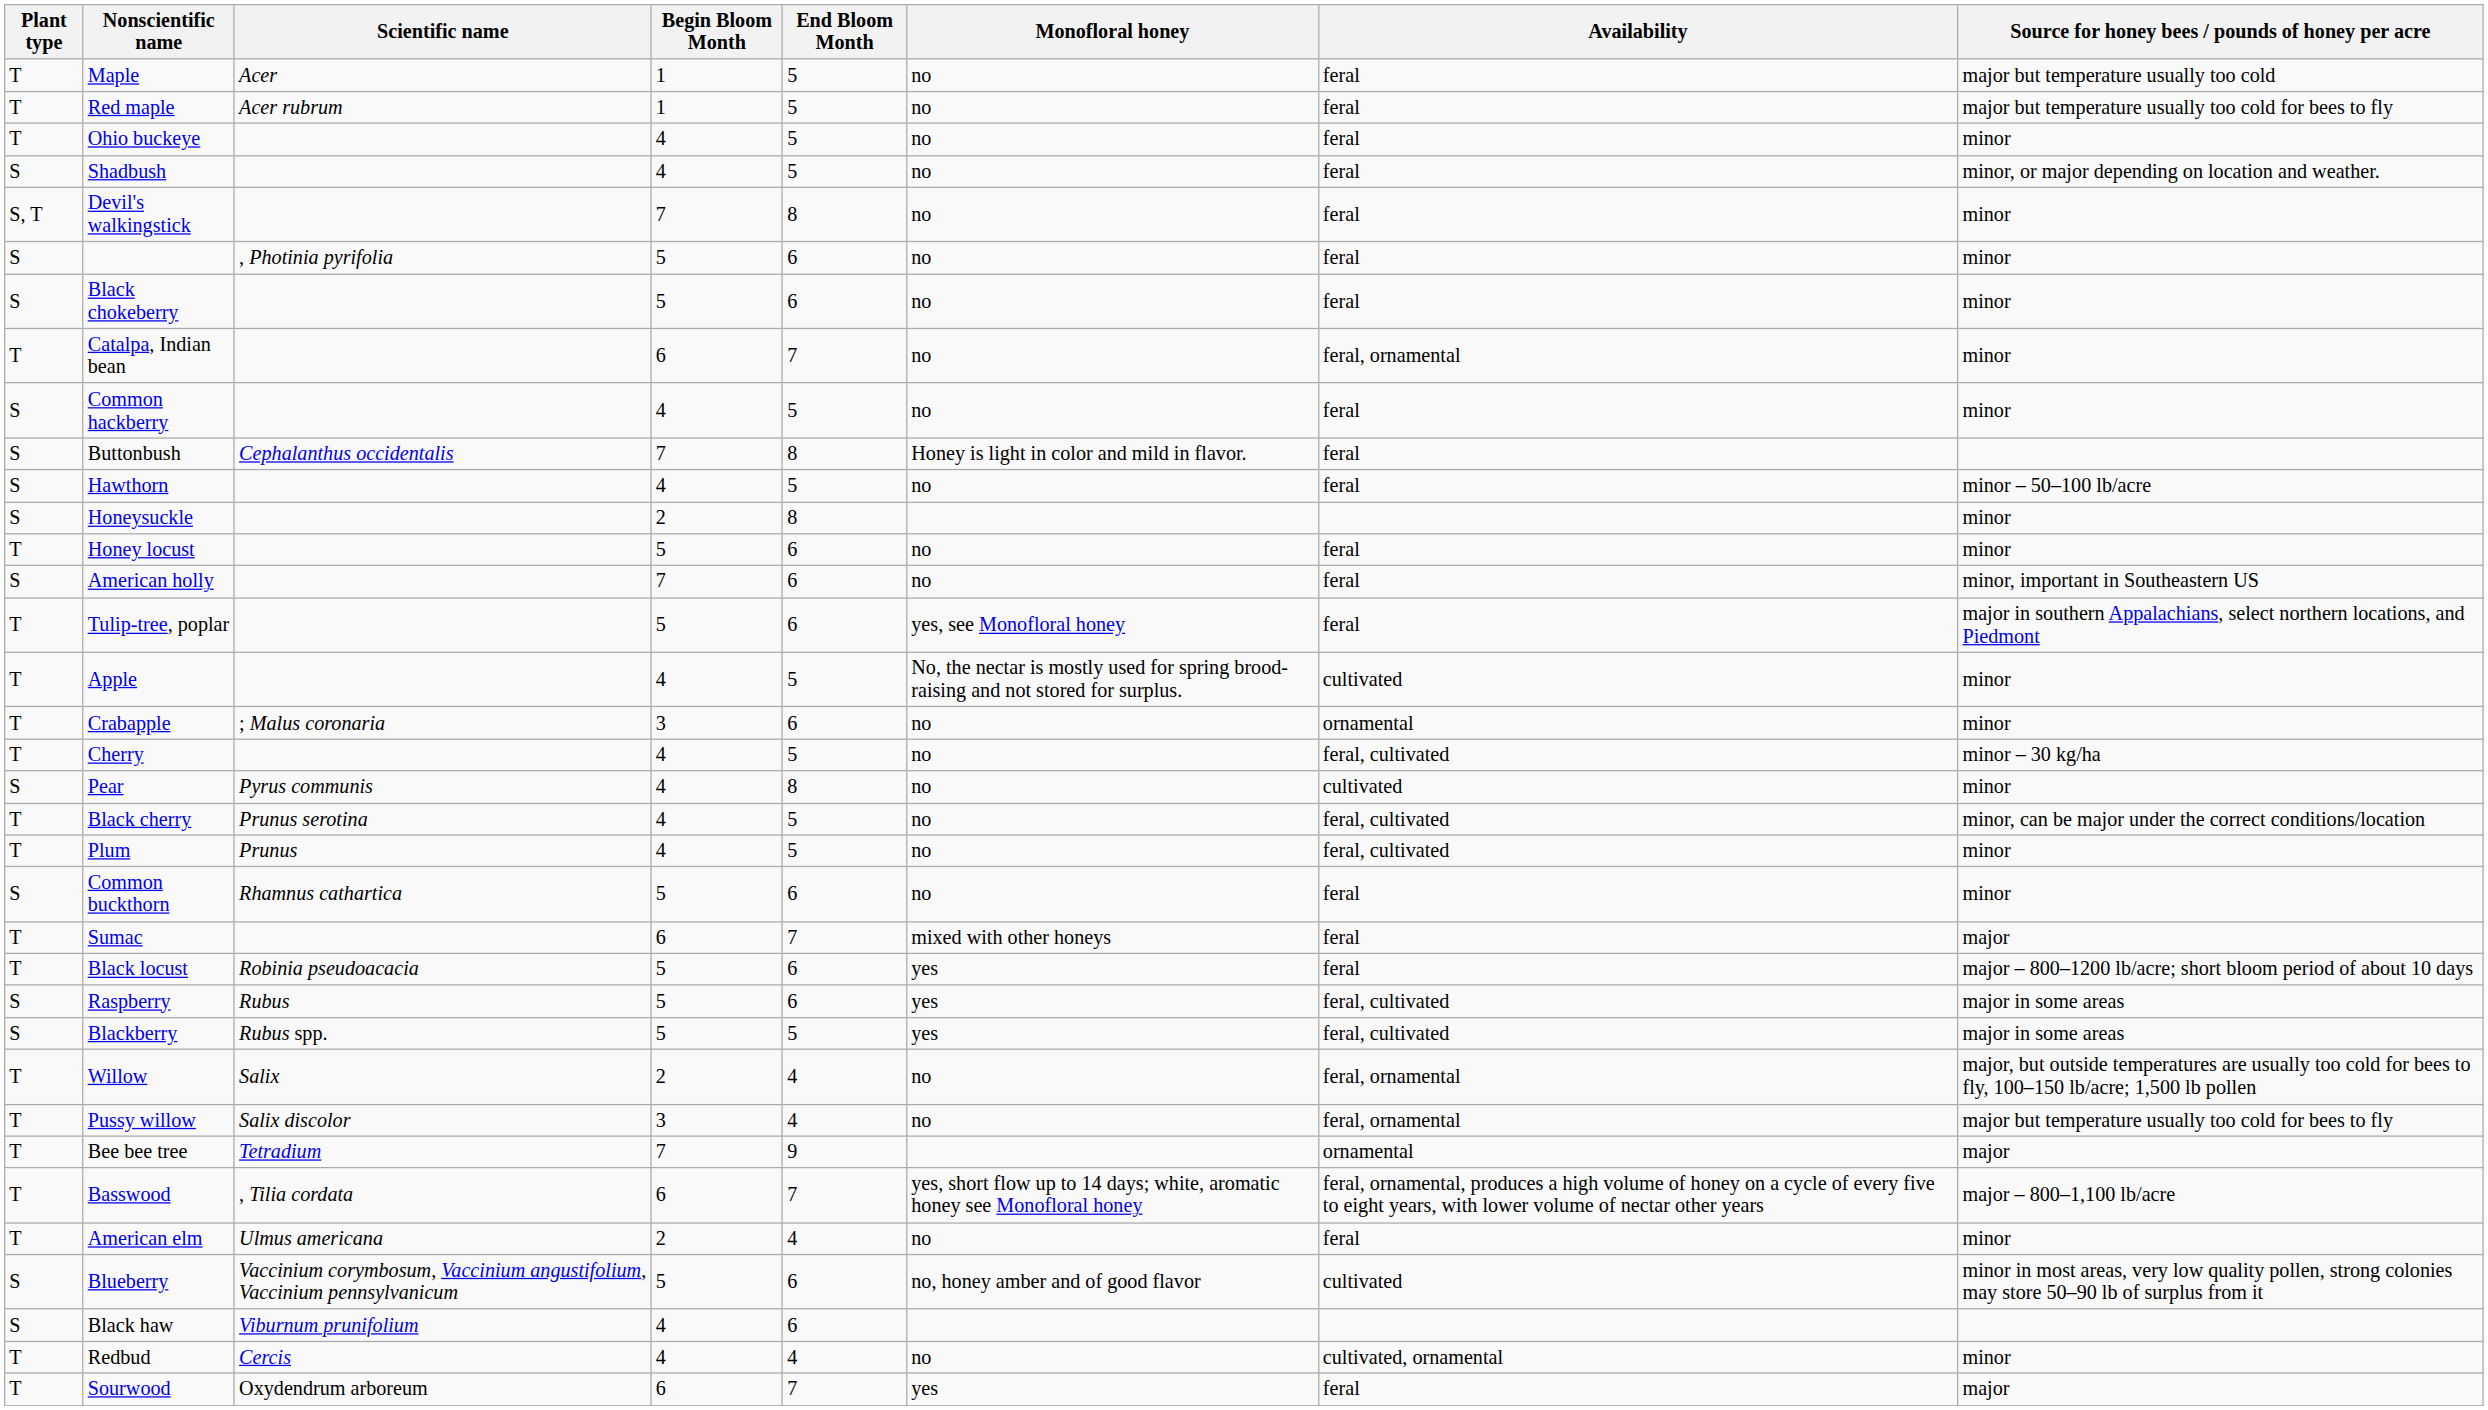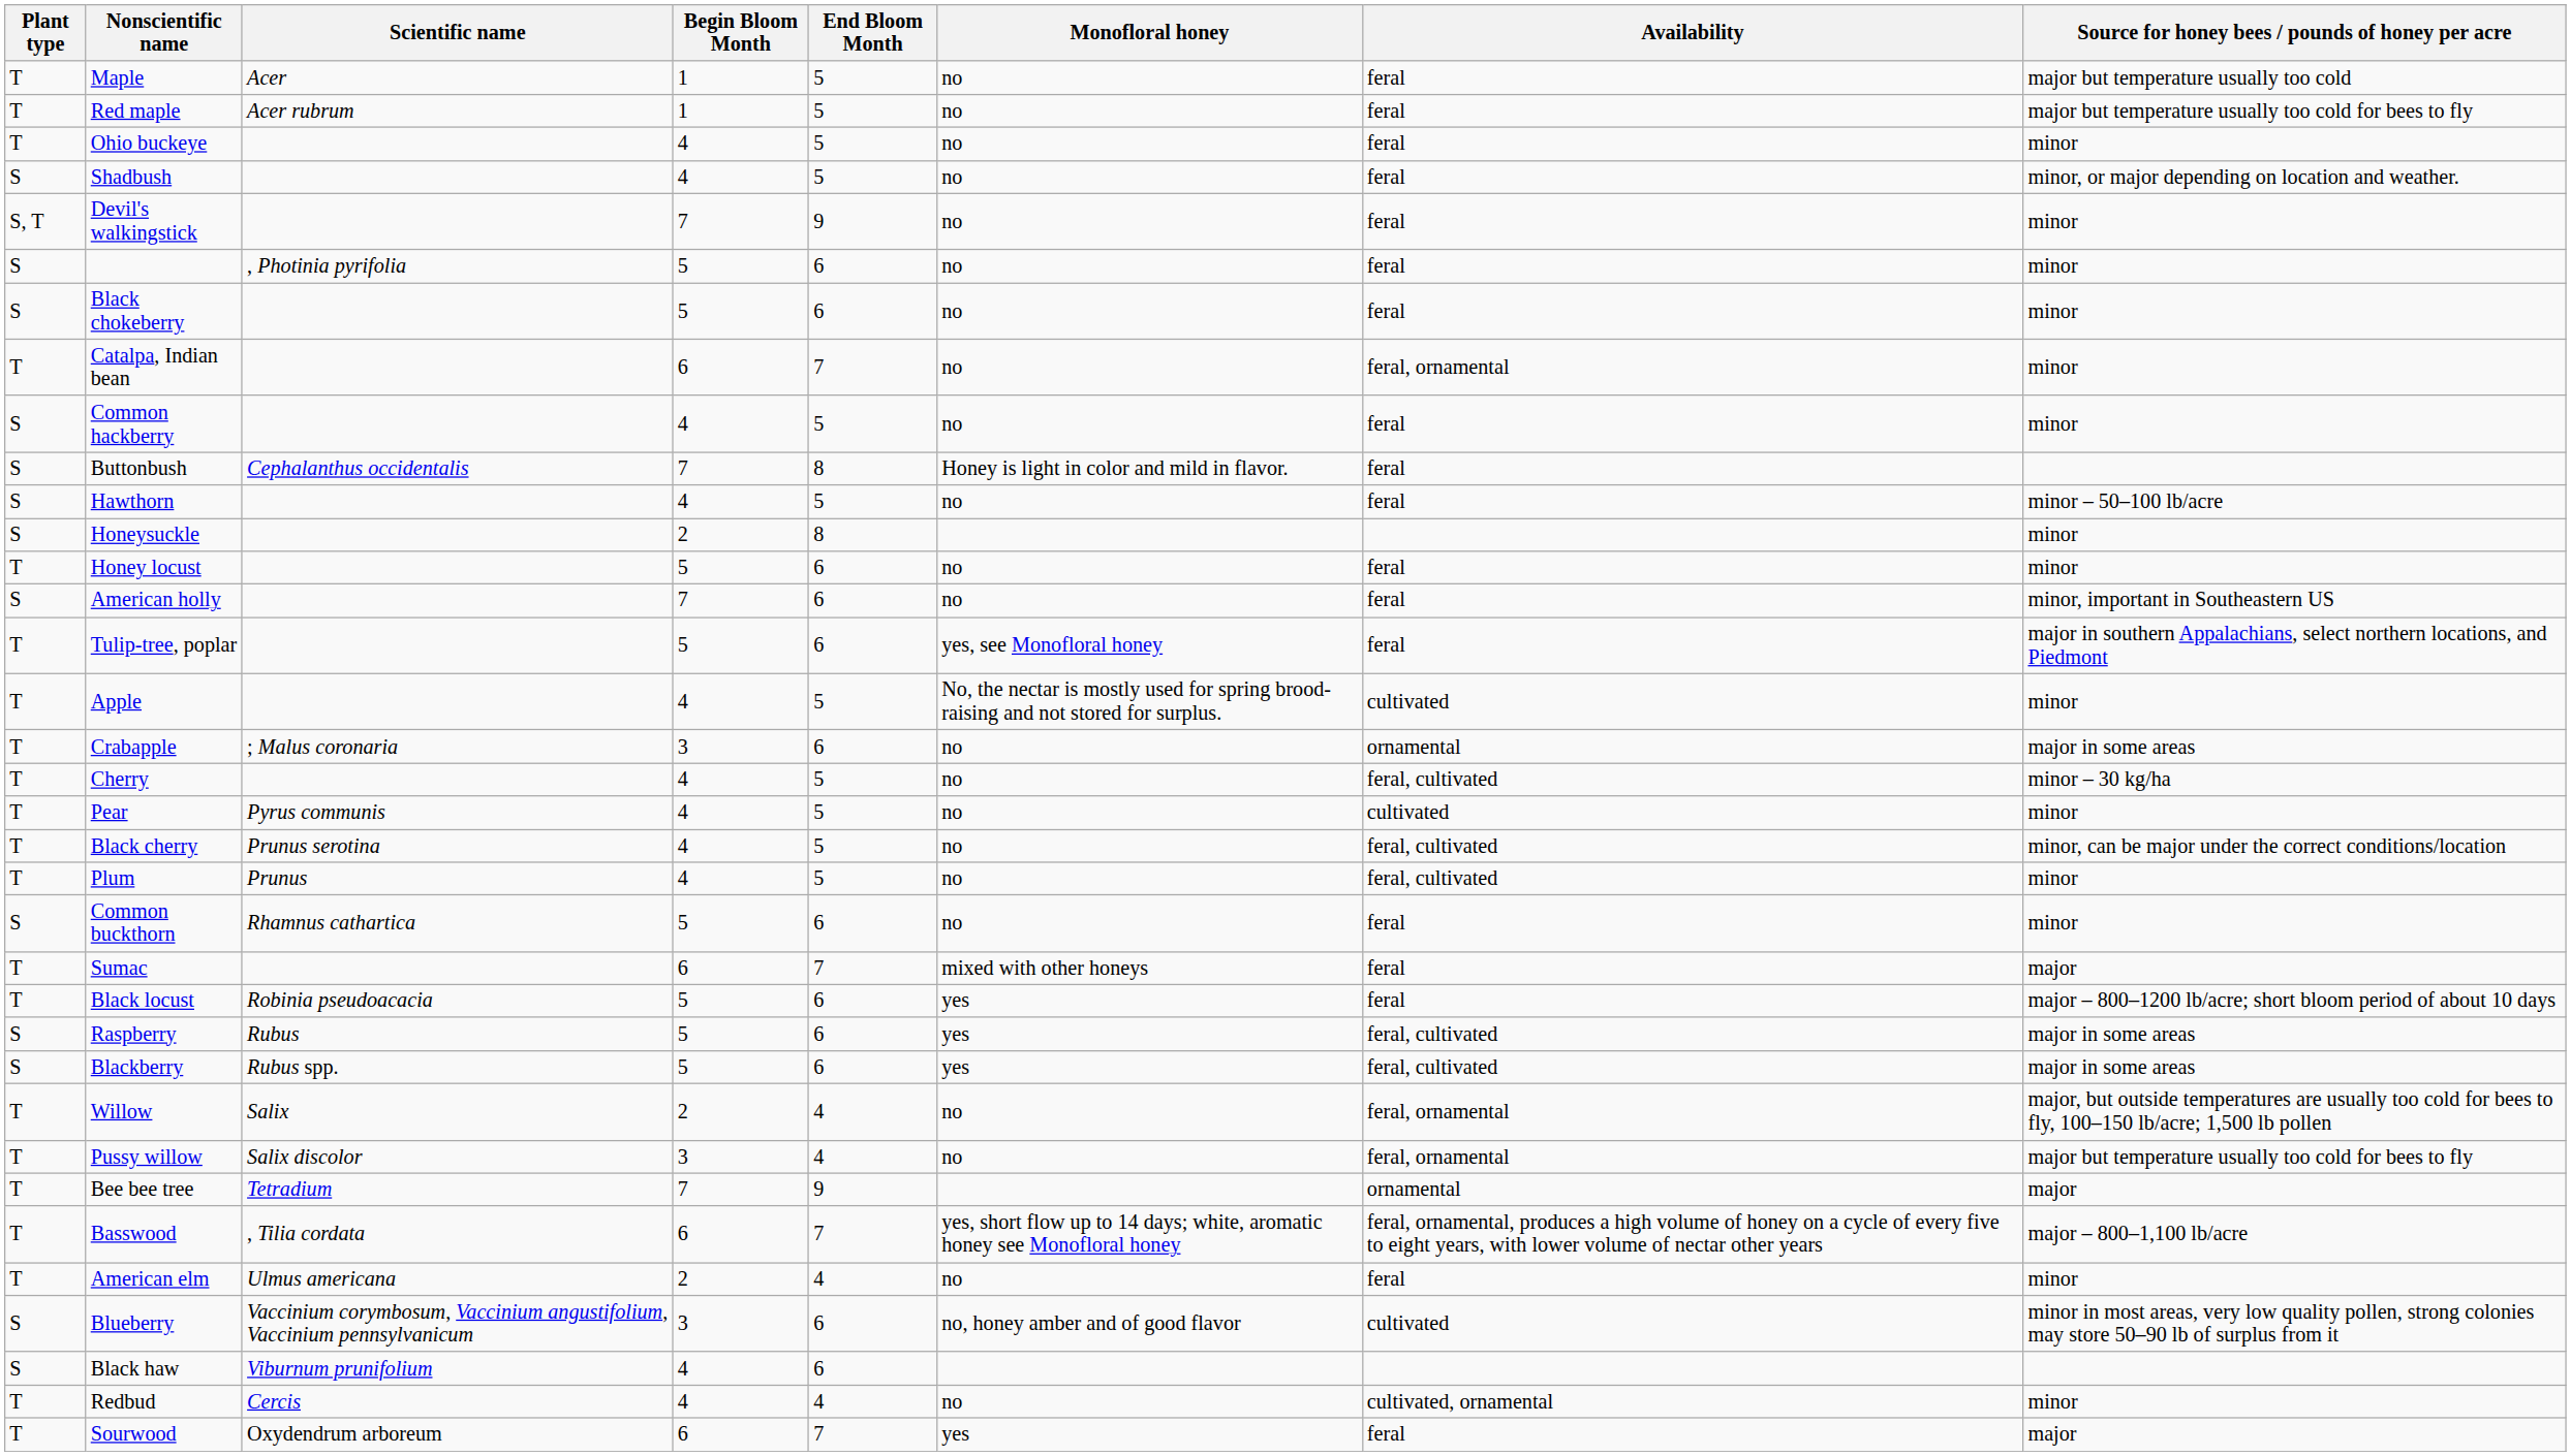Devil's walkingstick | End Bloom Month: 8 -> 9
Crabapple | Source for honey bees / pounds of honey per acre: minor -> major in some areas
Pear | Plant type: S -> T
Pear | End Bloom Month: 8 -> 5
Blackberry | End Bloom Month: 5 -> 6
Blueberry | Begin Bloom Month: 5 -> 3
